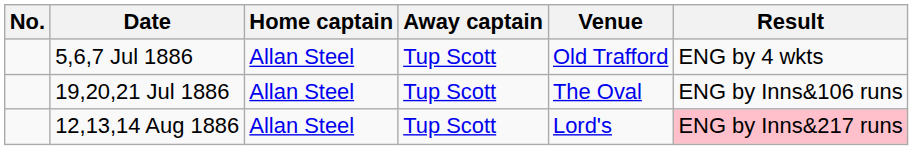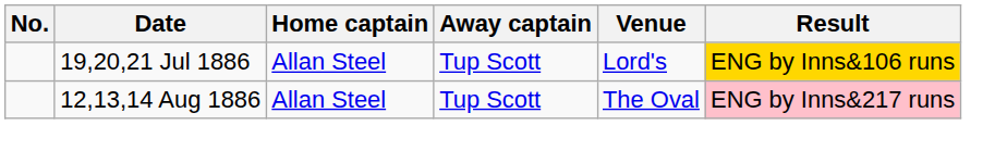- row: 5,6,7 Jul 1886 | Allan Steel | Tup Scott | Old Trafford | ENG by 4 wkts
19,20,21 Jul 1886 | Venue: The Oval -> Lord's
19,20,21 Jul 1886 | Result: no background -> gold background
12,13,14 Aug 1886 | Venue: Lord's -> The Oval
